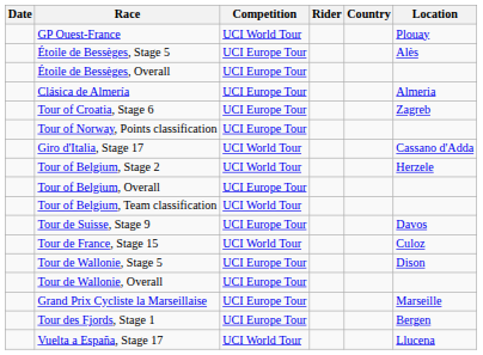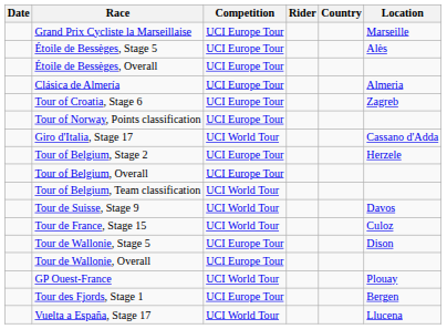rows swapped: Grand Prix Cycliste la Marseillaise <-> GP Ouest-France
Tour of Belgium, Stage 2 | Competition: UCI World Tour -> UCI Europe Tour
Tour de Suisse, Stage 9 | Competition: UCI Europe Tour -> UCI World Tour
